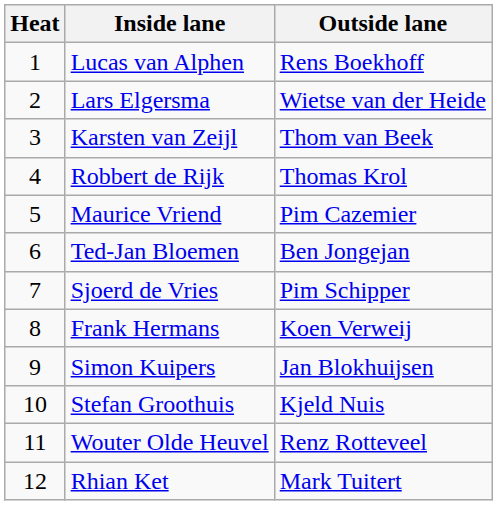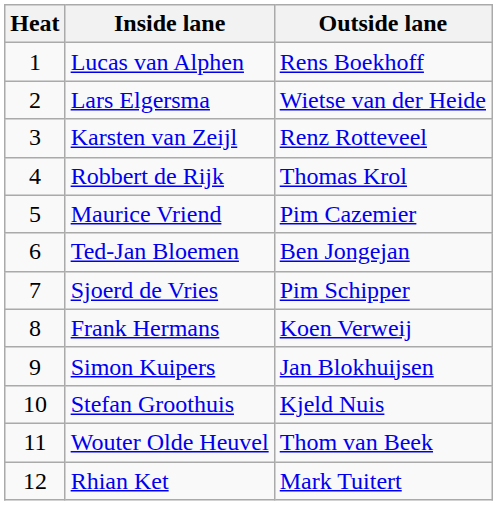Karsten van Zeijl | Outside lane: Thom van Beek -> Renz Rotteveel
Wouter Olde Heuvel | Outside lane: Renz Rotteveel -> Thom van Beek
